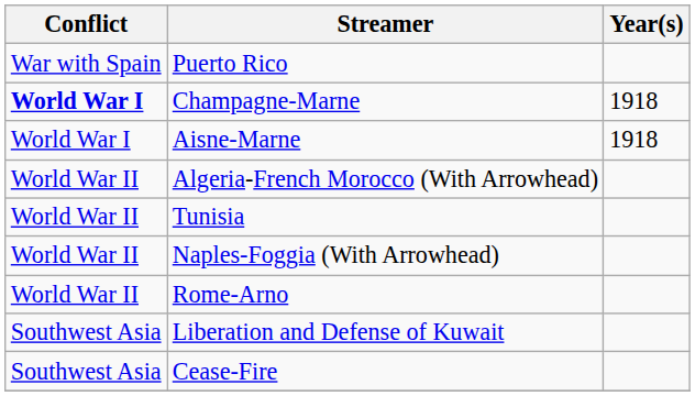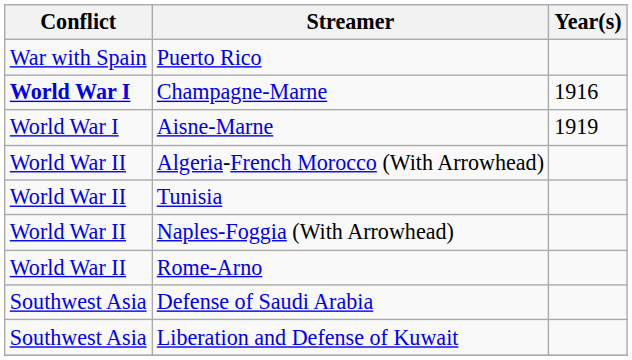Champagne-Marne | Year(s): 1918 -> 1916
Aisne-Marne | Year(s): 1918 -> 1919
+ row: Southwest Asia | Defense of Saudi Arabia
- row: Southwest Asia | Cease-Fire
